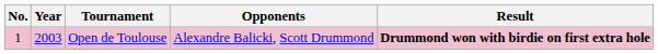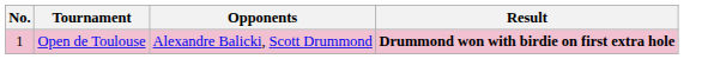- column: Year | 2003
